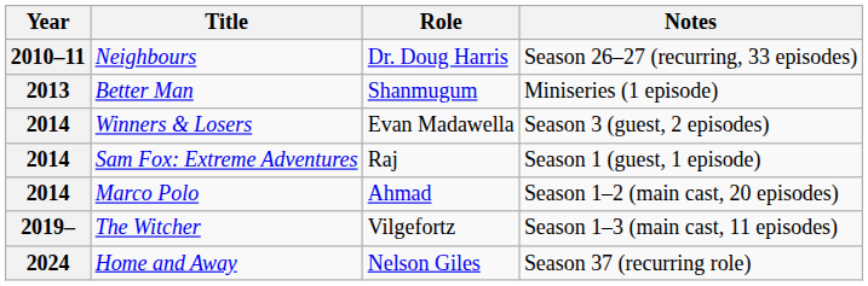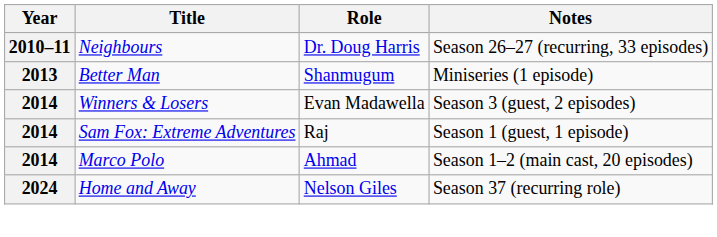- row: 2019– | The Witcher | Vilgefortz | Season 1–3 (main cast, 11 episodes)
